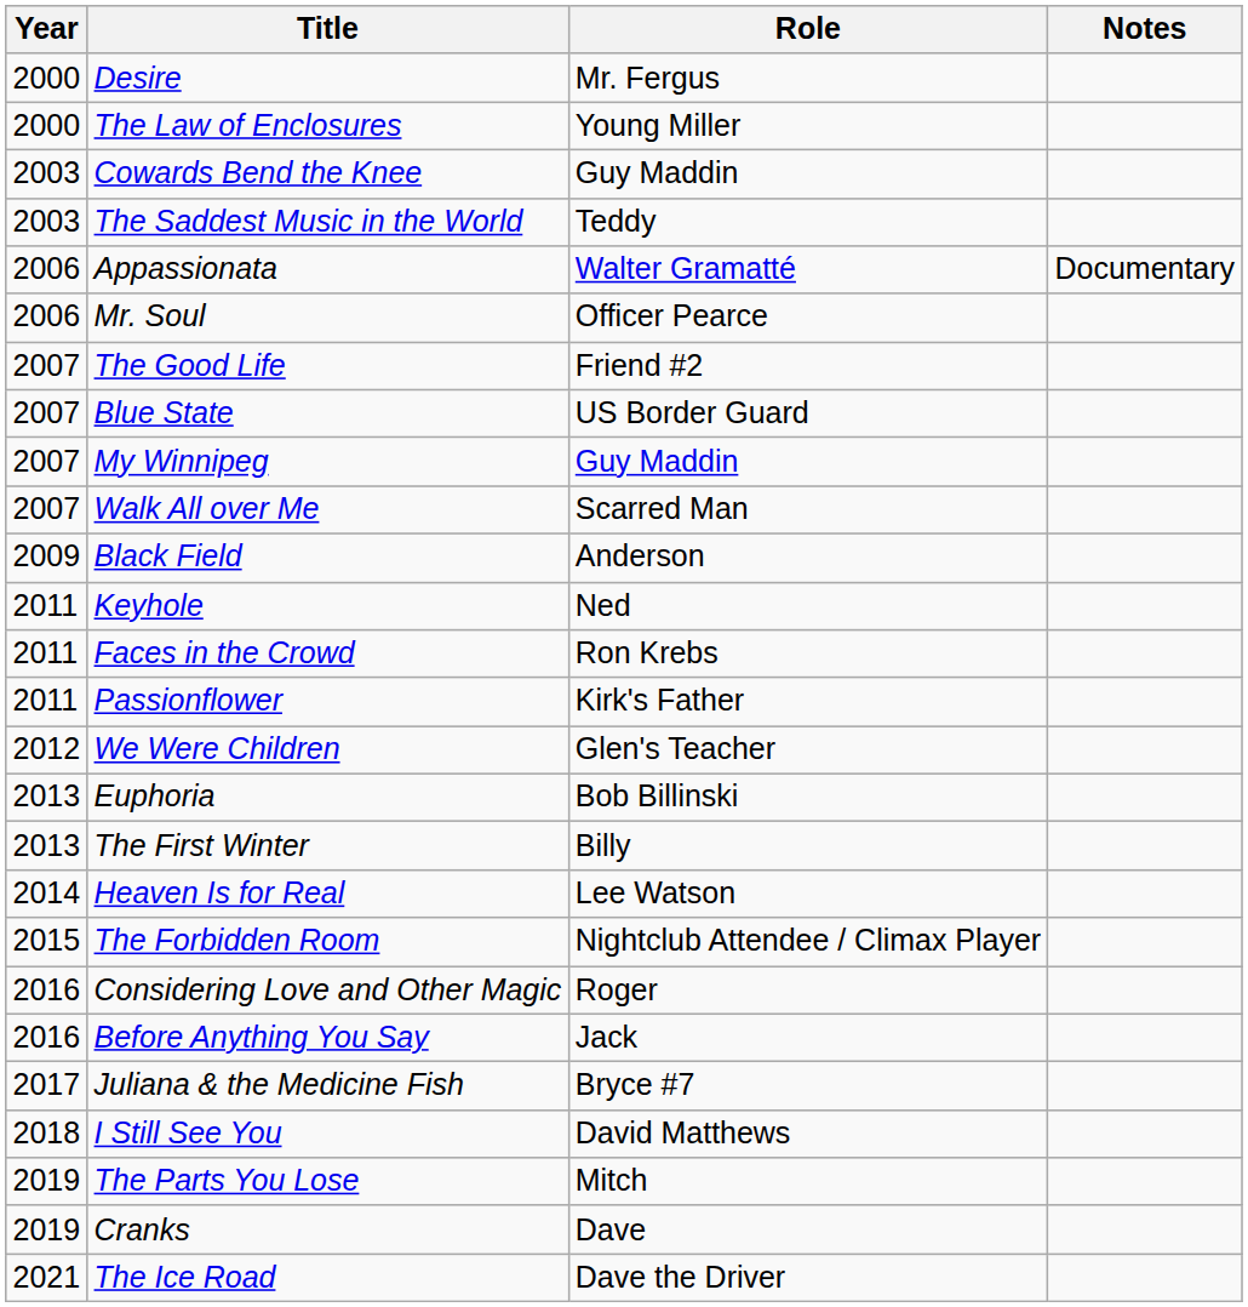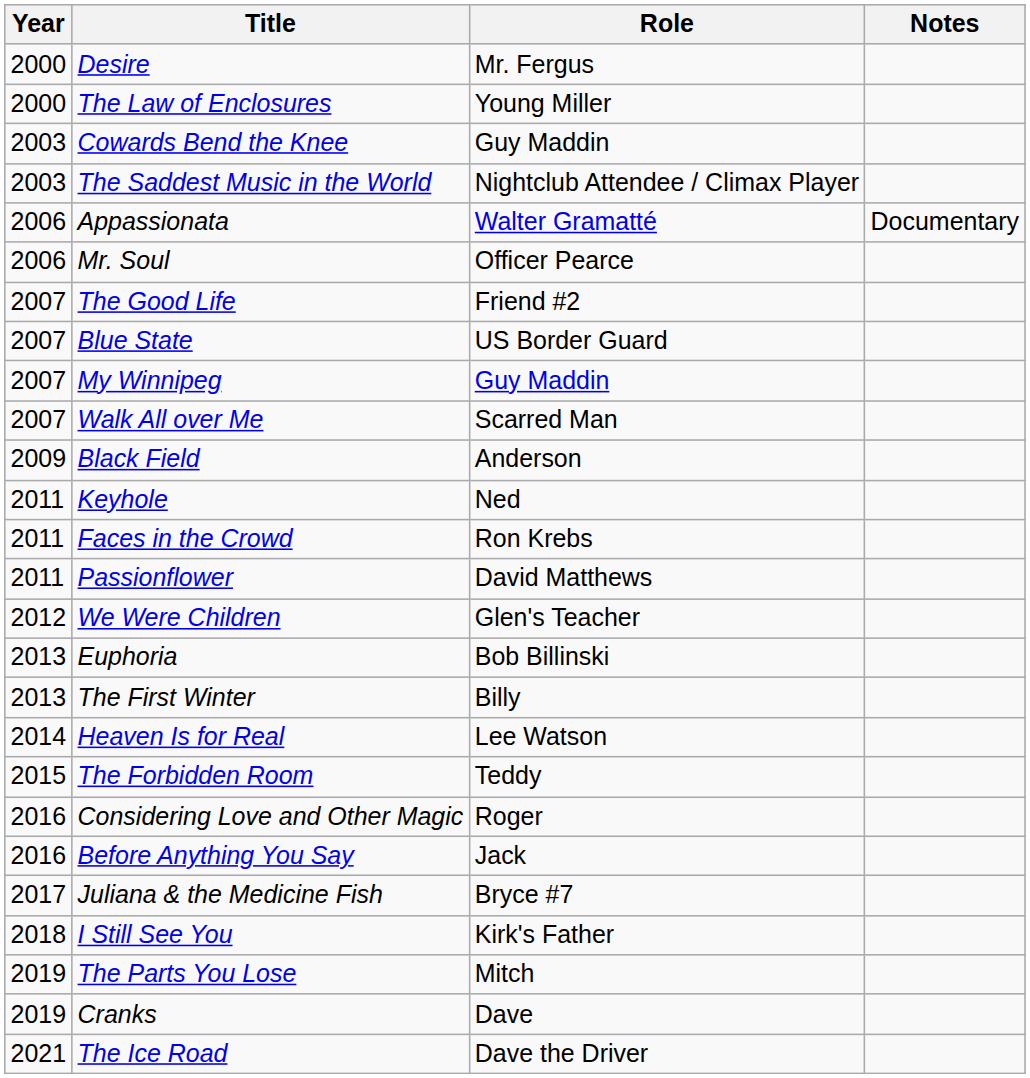The Saddest Music in the World | Role: Teddy -> Nightclub Attendee / Climax Player
Passionflower | Role: Kirk's Father -> David Matthews
The Forbidden Room | Role: Nightclub Attendee / Climax Player -> Teddy
I Still See You | Role: David Matthews -> Kirk's Father
